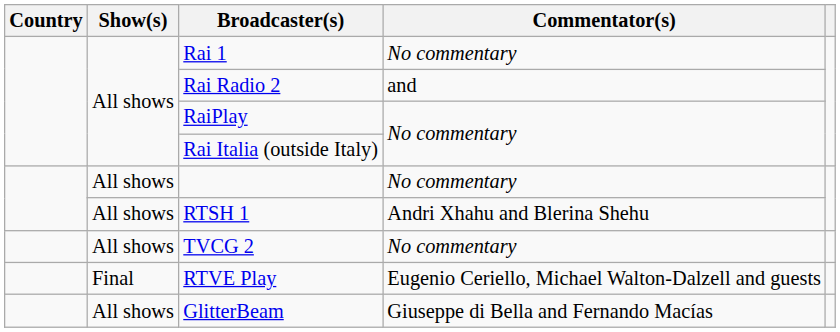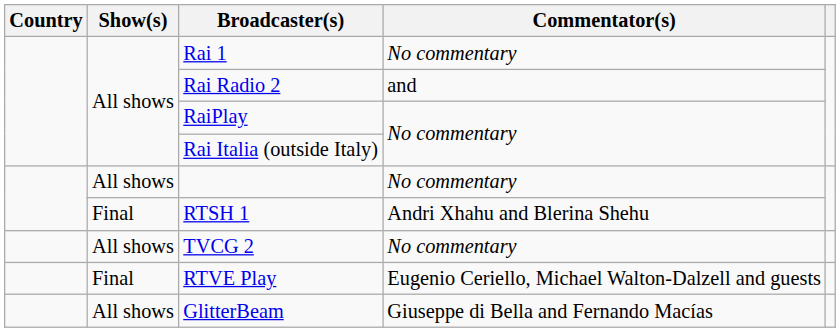RTSH 1 | Show(s): All shows -> Final
